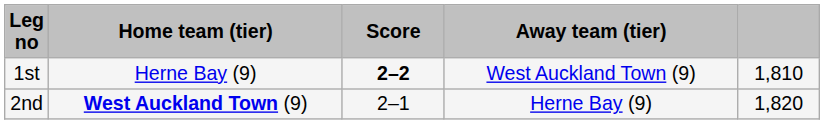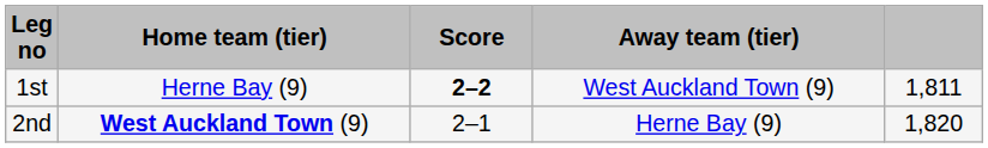1st | column 5: 1,810 -> 1,811
